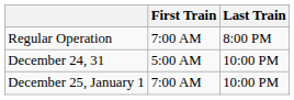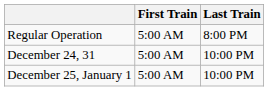Regular Operation | First Train: 7:00 AM -> 5:00 AM
December 25, January 1 | First Train: 7:00 AM -> 5:00 AM
